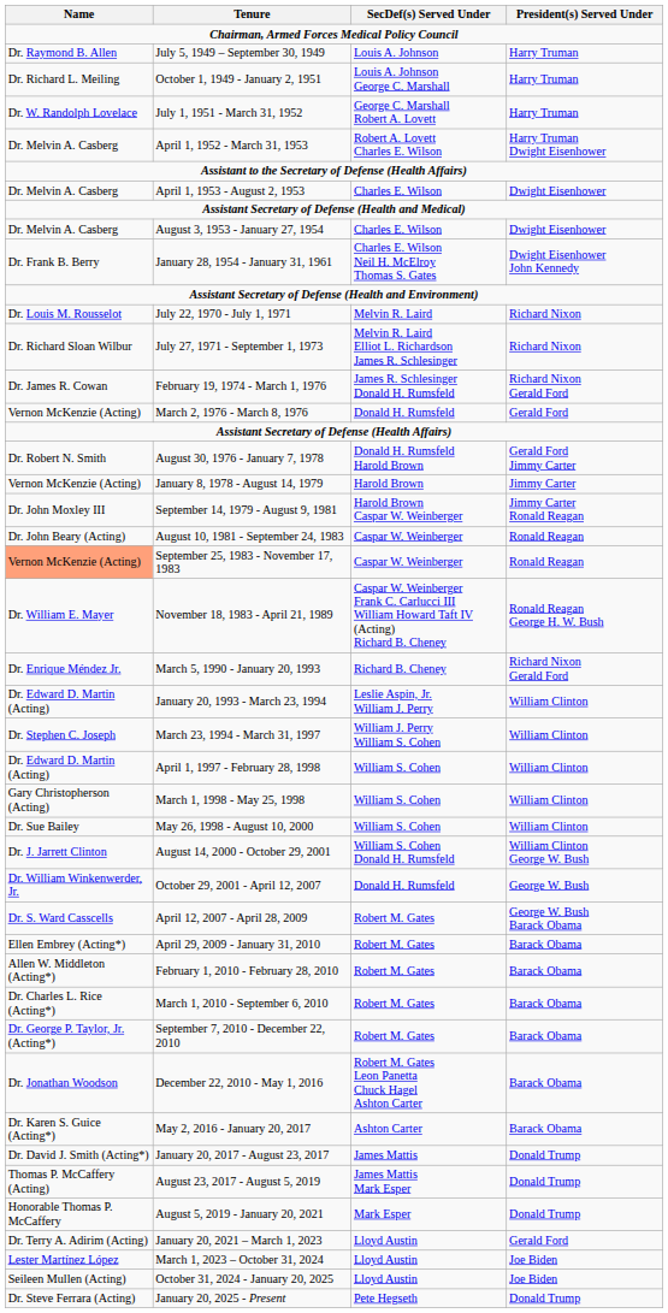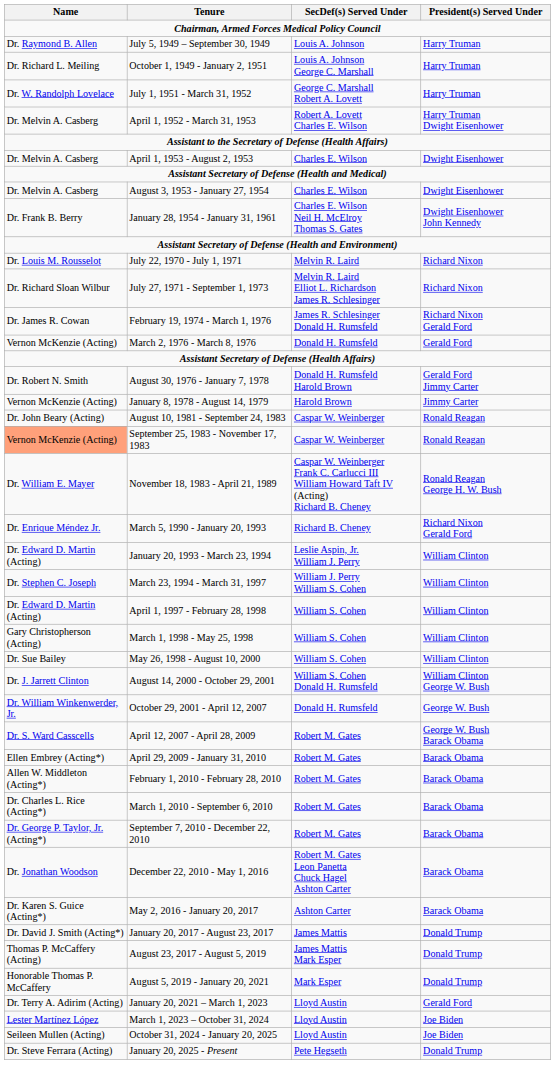- row: Dr. John Moxley III | September 14, 1979 - August 9, 1981 | Harold Brown Caspar W. Weinberger | Jimmy Carter Ronald Reagan
